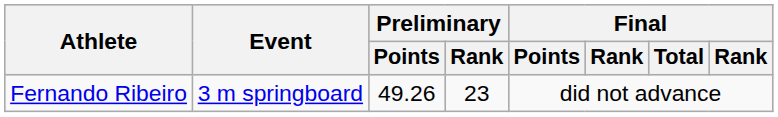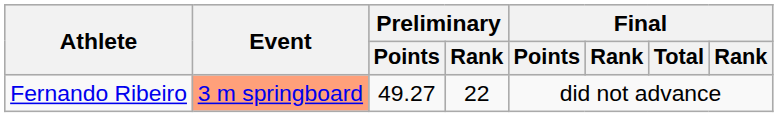Fernando Ribeiro | Event: no background -> lightsalmon background
Fernando Ribeiro | Preliminary / Points: 49.26 -> 49.27
Fernando Ribeiro | Preliminary / Rank: 23 -> 22
